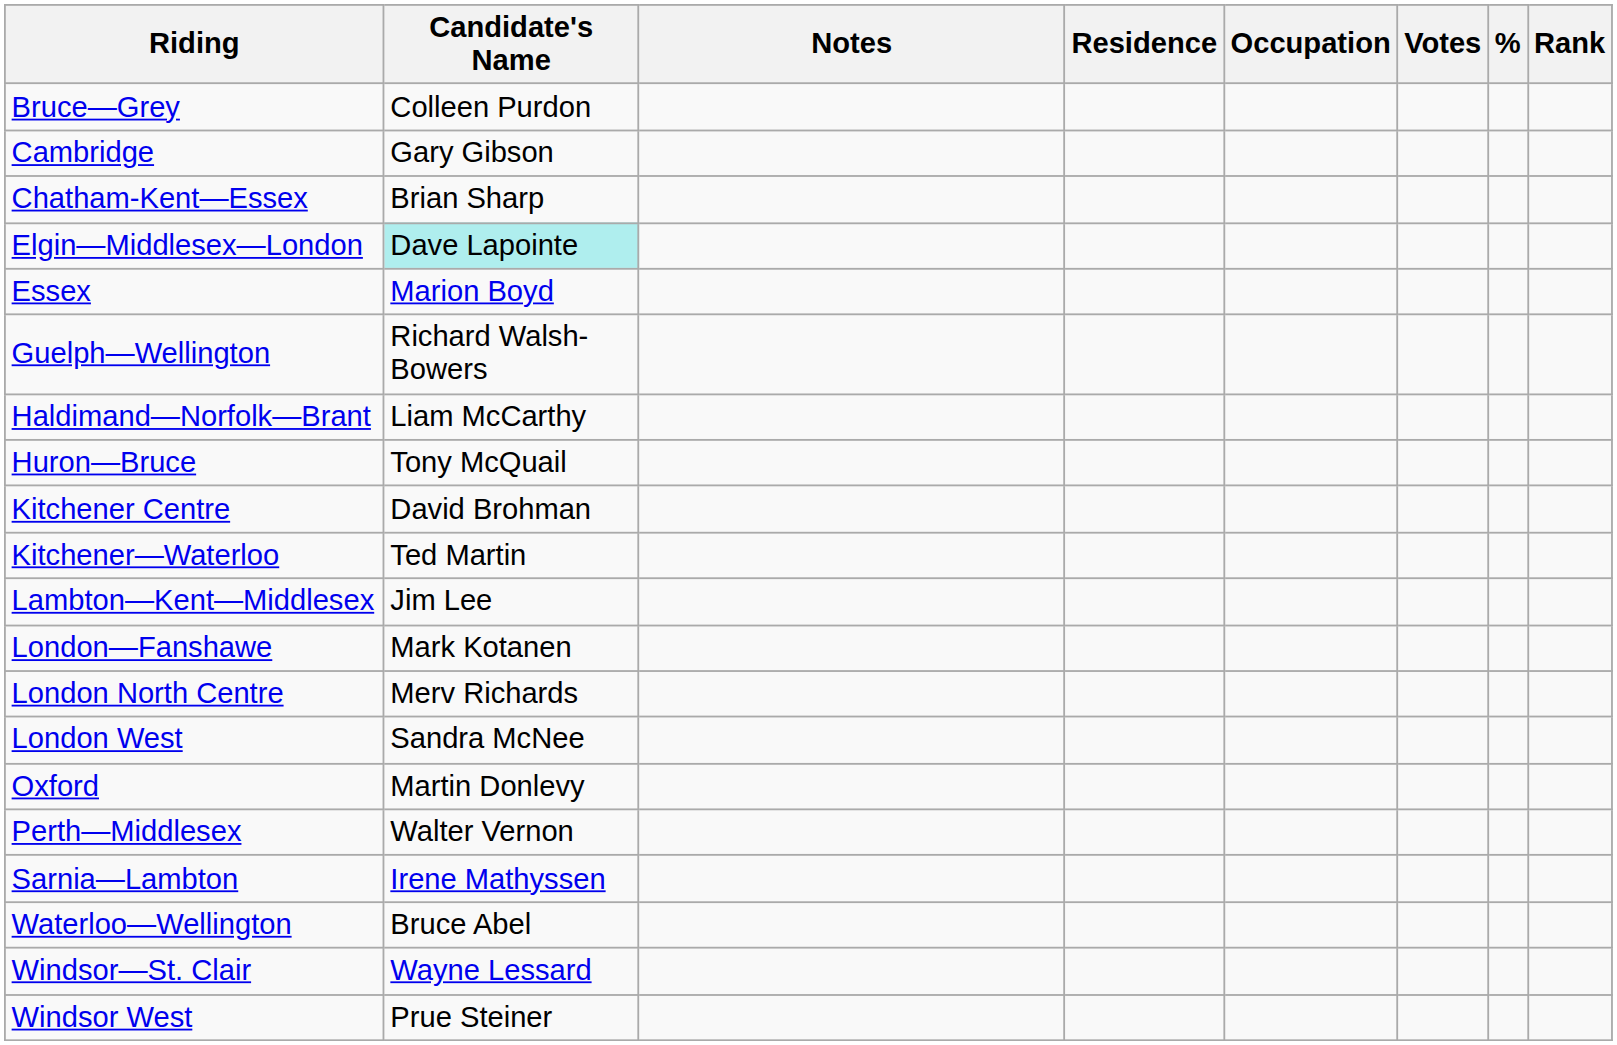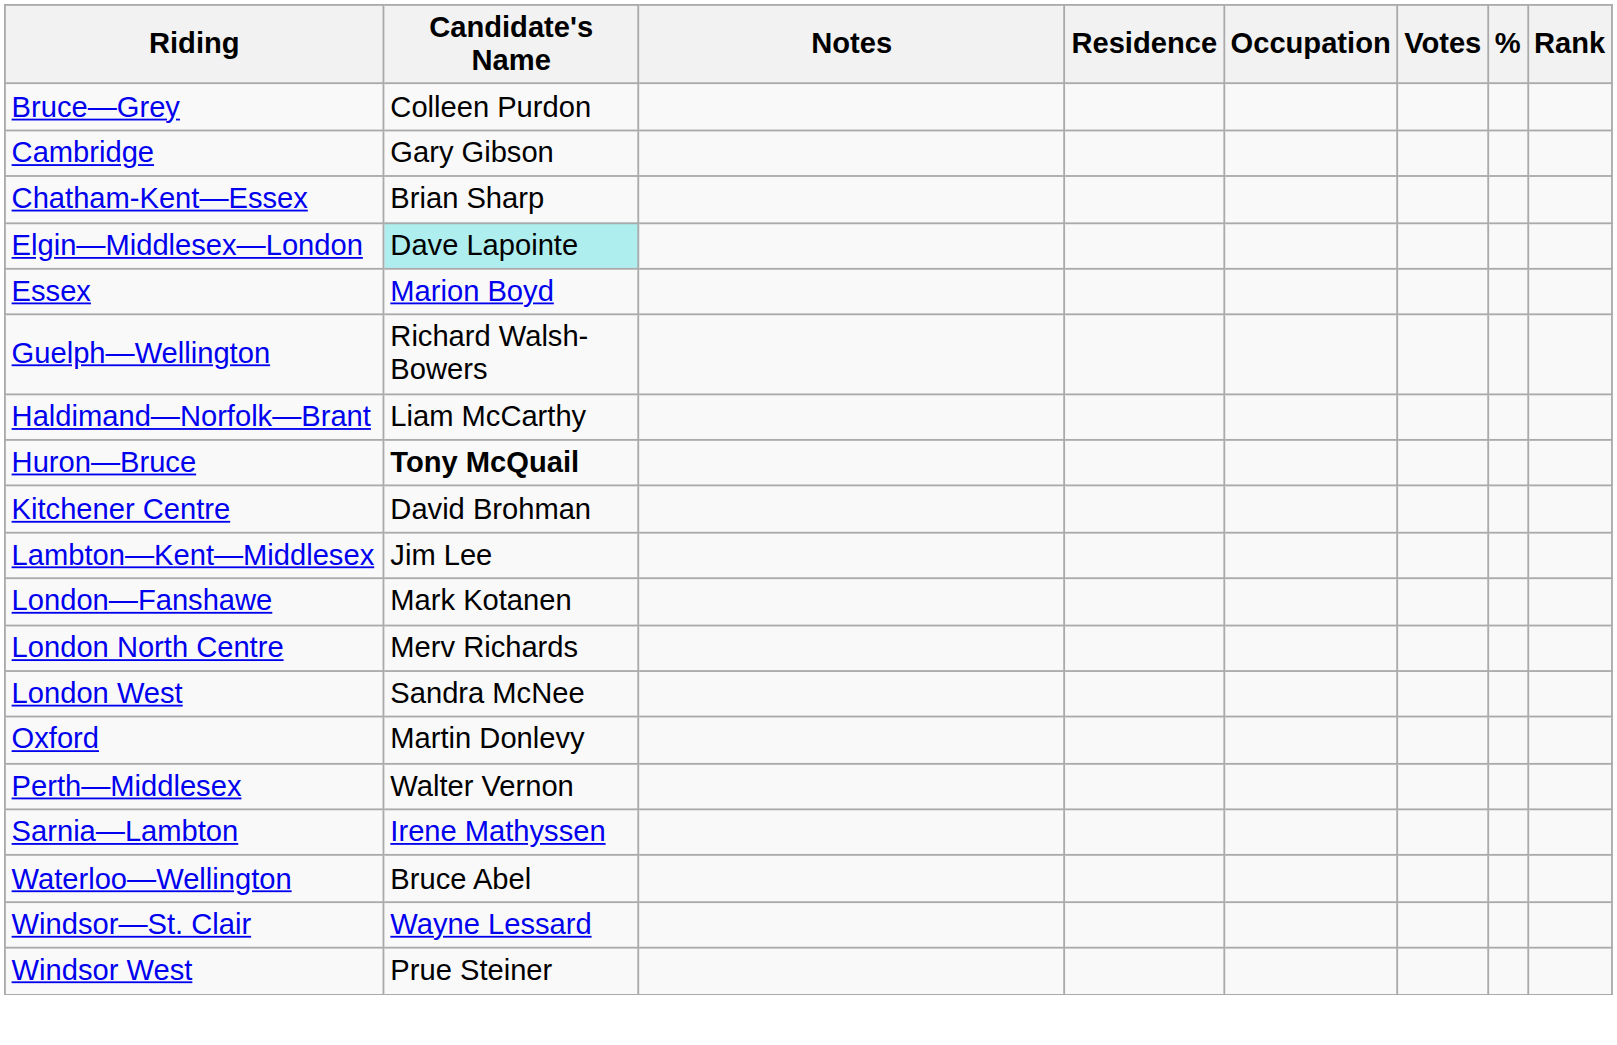Huron—Bruce | Candidate's Name: normal -> bold
- row: Kitchener—Waterloo | Ted Martin
